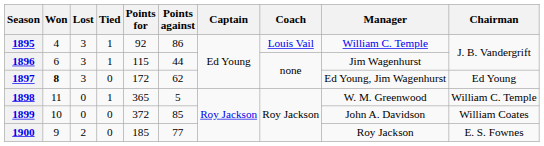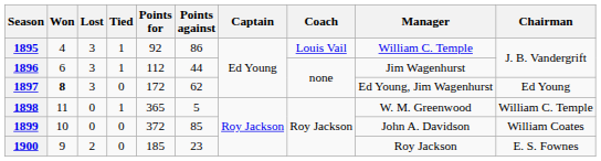1896 | Points for: 115 -> 112
1900 | Points against: 77 -> 23
